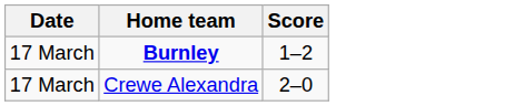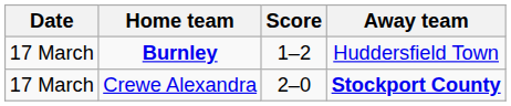+ column: Away team | Huddersfield Town | Stockport County
